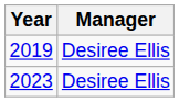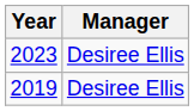rows swapped: 2019 <-> 2023
